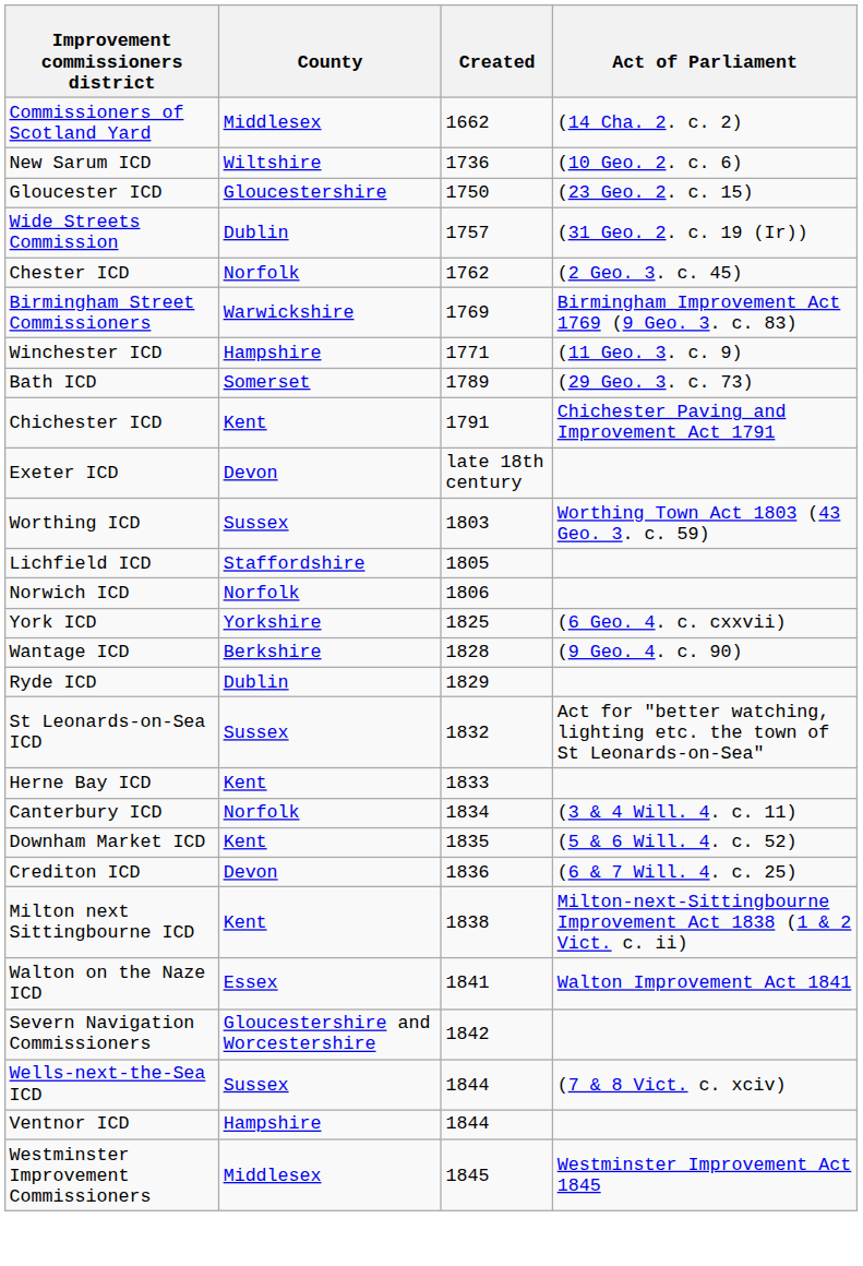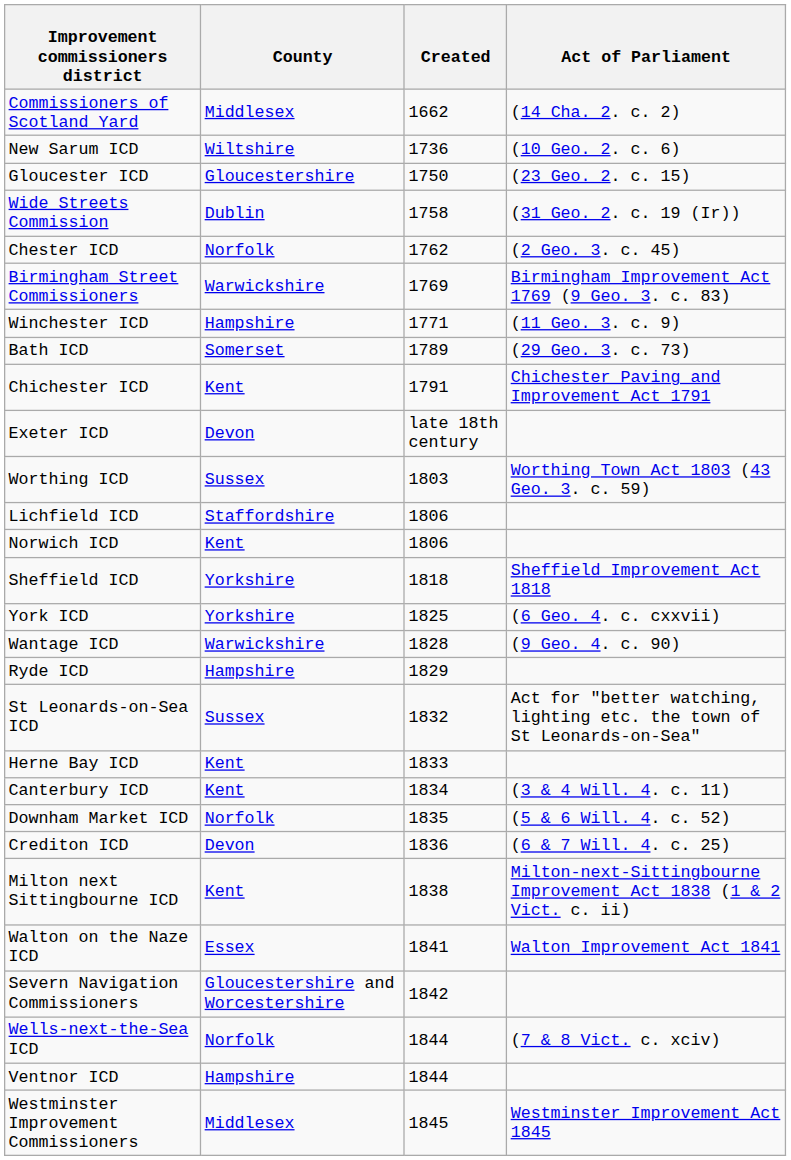Wide Streets Commission | Created: 1757 -> 1758
Lichfield ICD | Created: 1805 -> 1806
Norwich ICD | County: Norfolk -> Kent
+ row: Sheffield ICD | Yorkshire | 1818 | Sheffield Improvement Act 1818
Wantage ICD | County: Berkshire -> Warwickshire
Ryde ICD | County: Dublin -> Hampshire
Canterbury ICD | County: Norfolk -> Kent
Downham Market ICD | County: Kent -> Norfolk
Wells-next-the-Sea ICD | County: Sussex -> Norfolk
